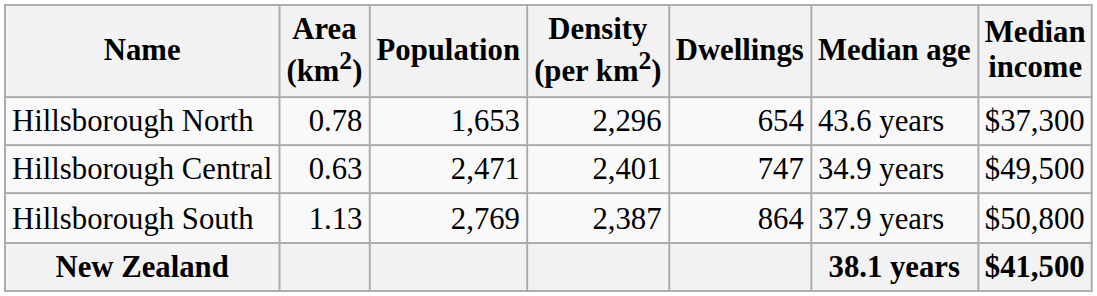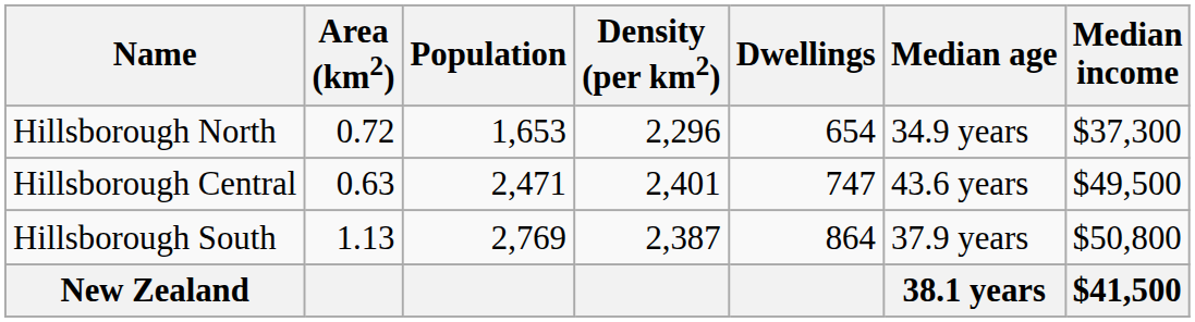Hillsborough North | Area (km2): 0.78 -> 0.72
Hillsborough North | Median age: 43.6 years -> 34.9 years
Hillsborough Central | Median age: 34.9 years -> 43.6 years
